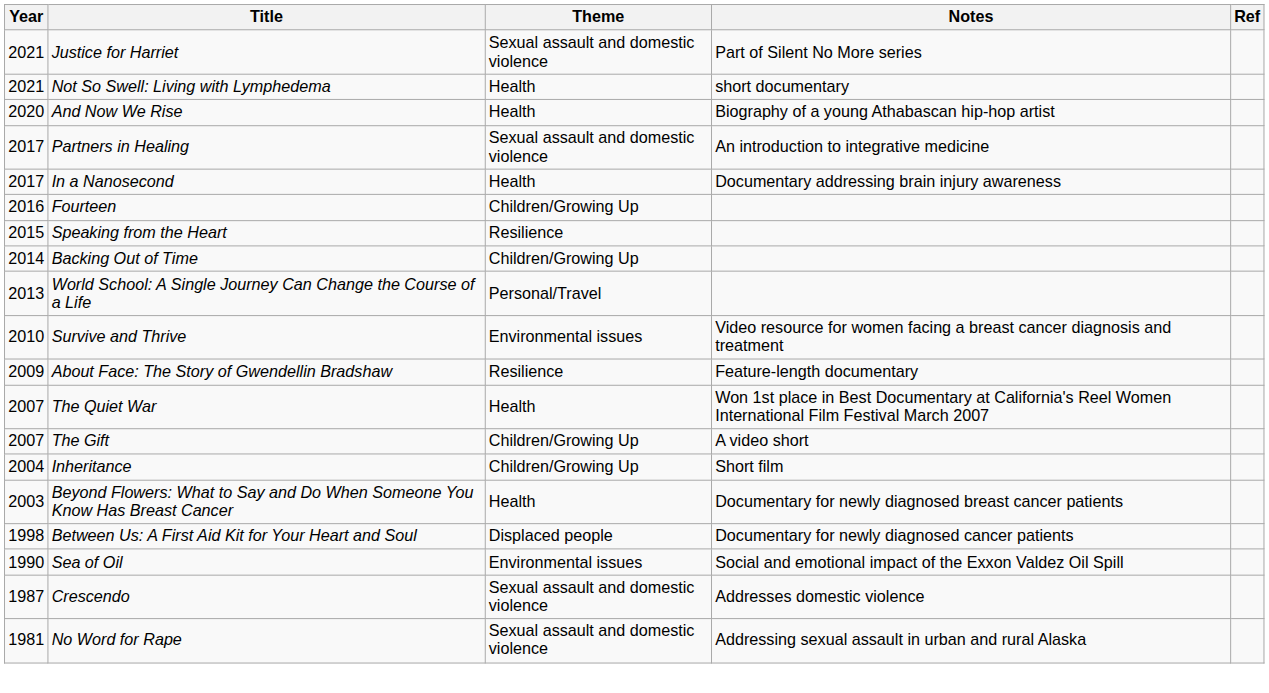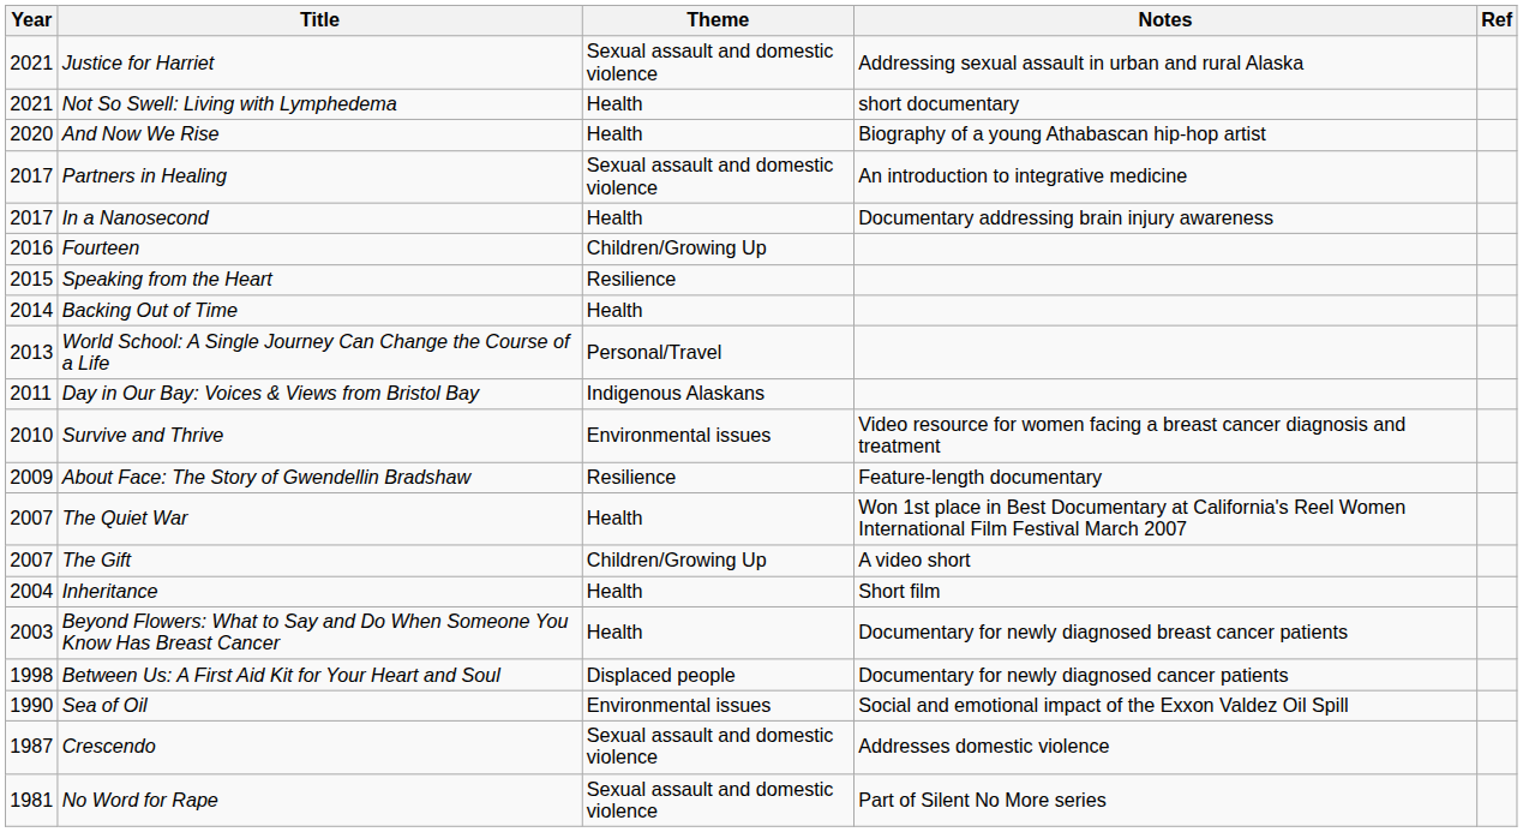Justice for Harriet | Notes: Part of Silent No More series -> Addressing sexual assault in urban and rural Alaska
Backing Out of Time | Theme: Children/Growing Up -> Health
+ row: 2011 | Day in Our Bay: Voices & Views from Bristol Bay | Indigenous Alaskans
Inheritance | Theme: Children/Growing Up -> Health
No Word for Rape | Notes: Addressing sexual assault in urban and rural Alaska -> Part of Silent No More series
